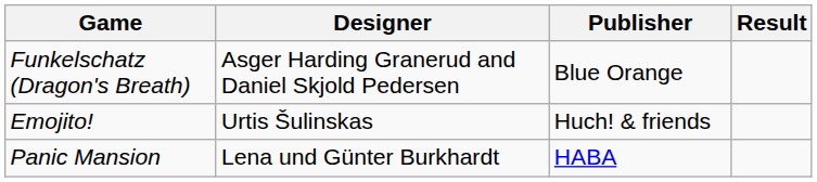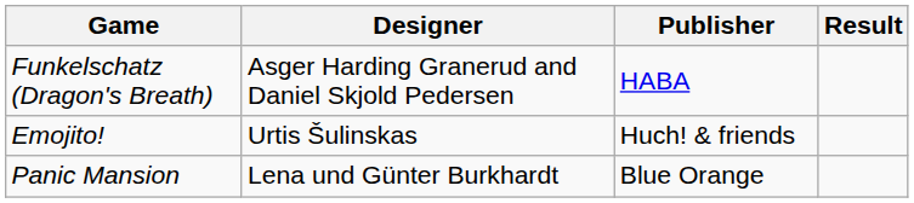Funkelschatz (Dragon's Breath) | Publisher: Blue Orange -> HABA
Panic Mansion | Publisher: HABA -> Blue Orange
